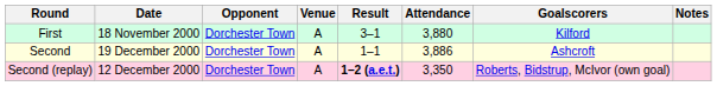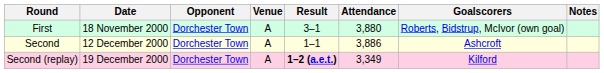First | Goalscorers: Kilford -> Roberts, Bidstrup, McIvor (own goal)
Second | Date: 19 December 2000 -> 12 December 2000
Second (replay) | Date: 12 December 2000 -> 19 December 2000
Second (replay) | Attendance: 3,350 -> 3,349
Second (replay) | Goalscorers: Roberts, Bidstrup, McIvor (own goal) -> Kilford
